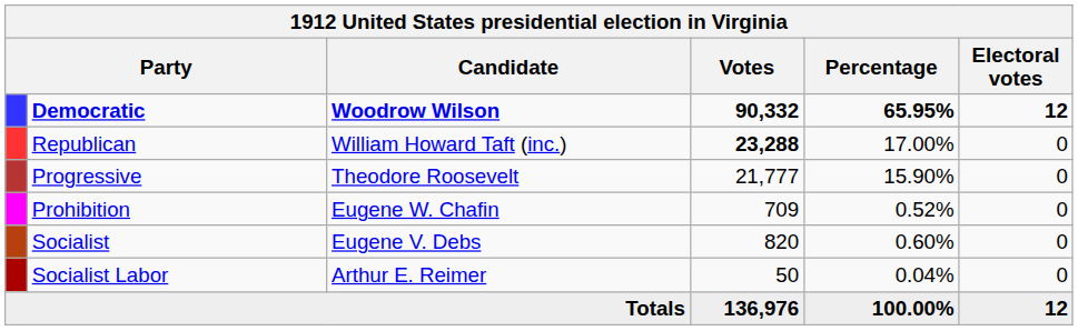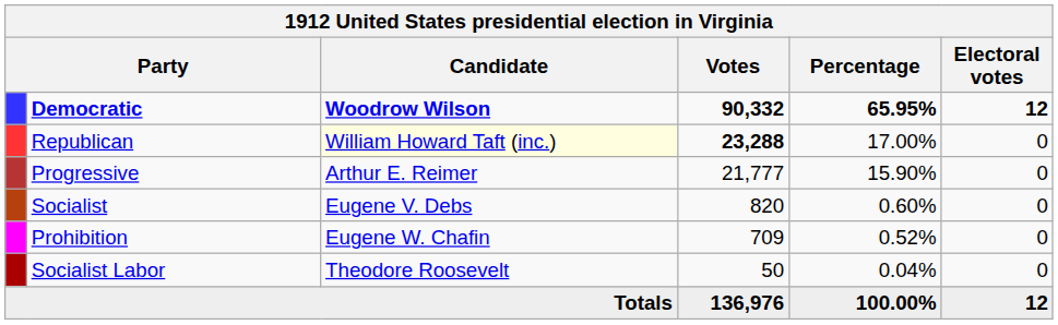Republican | Candidate: no background -> lightyellow background
Progressive | Candidate: Theodore Roosevelt -> Arthur E. Reimer
rows swapped: Socialist <-> Prohibition
Socialist Labor | Candidate: Arthur E. Reimer -> Theodore Roosevelt
